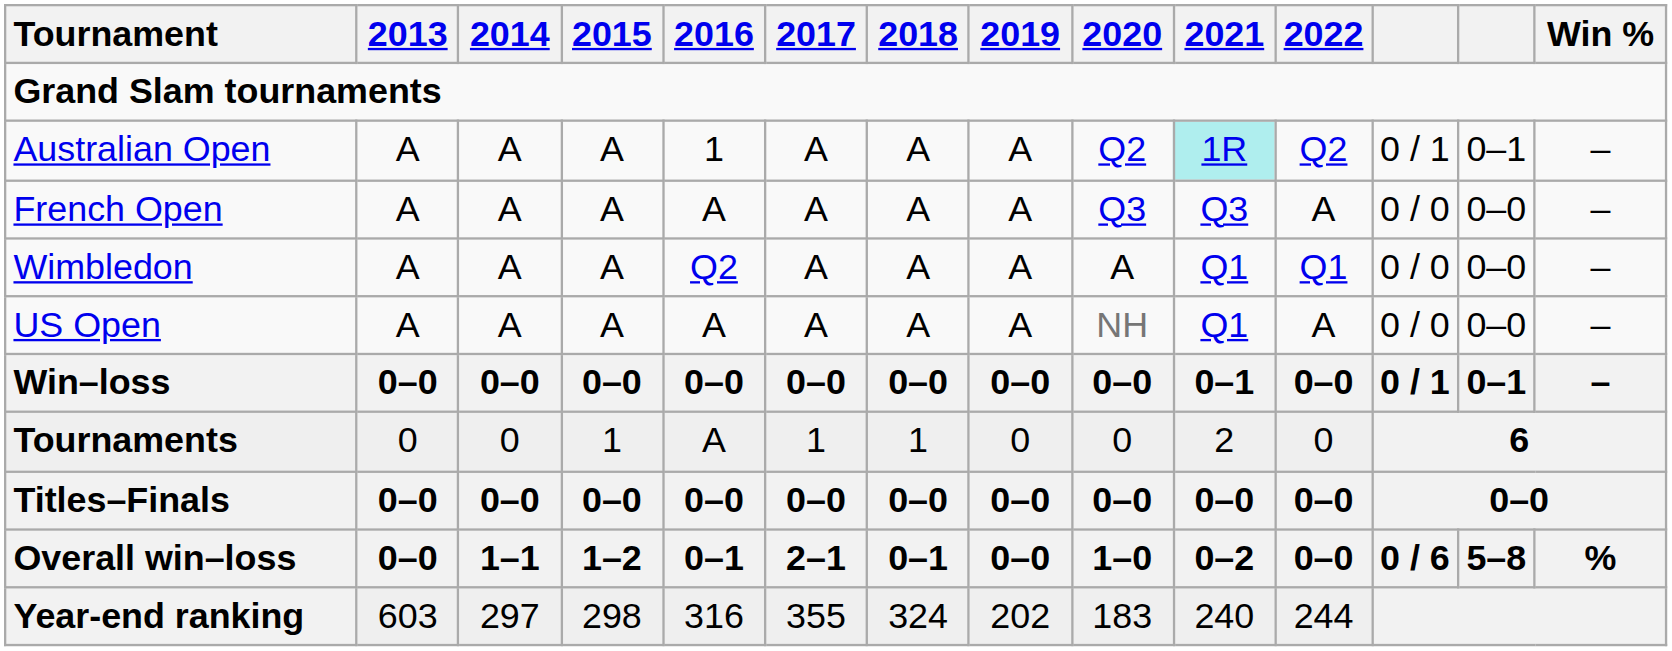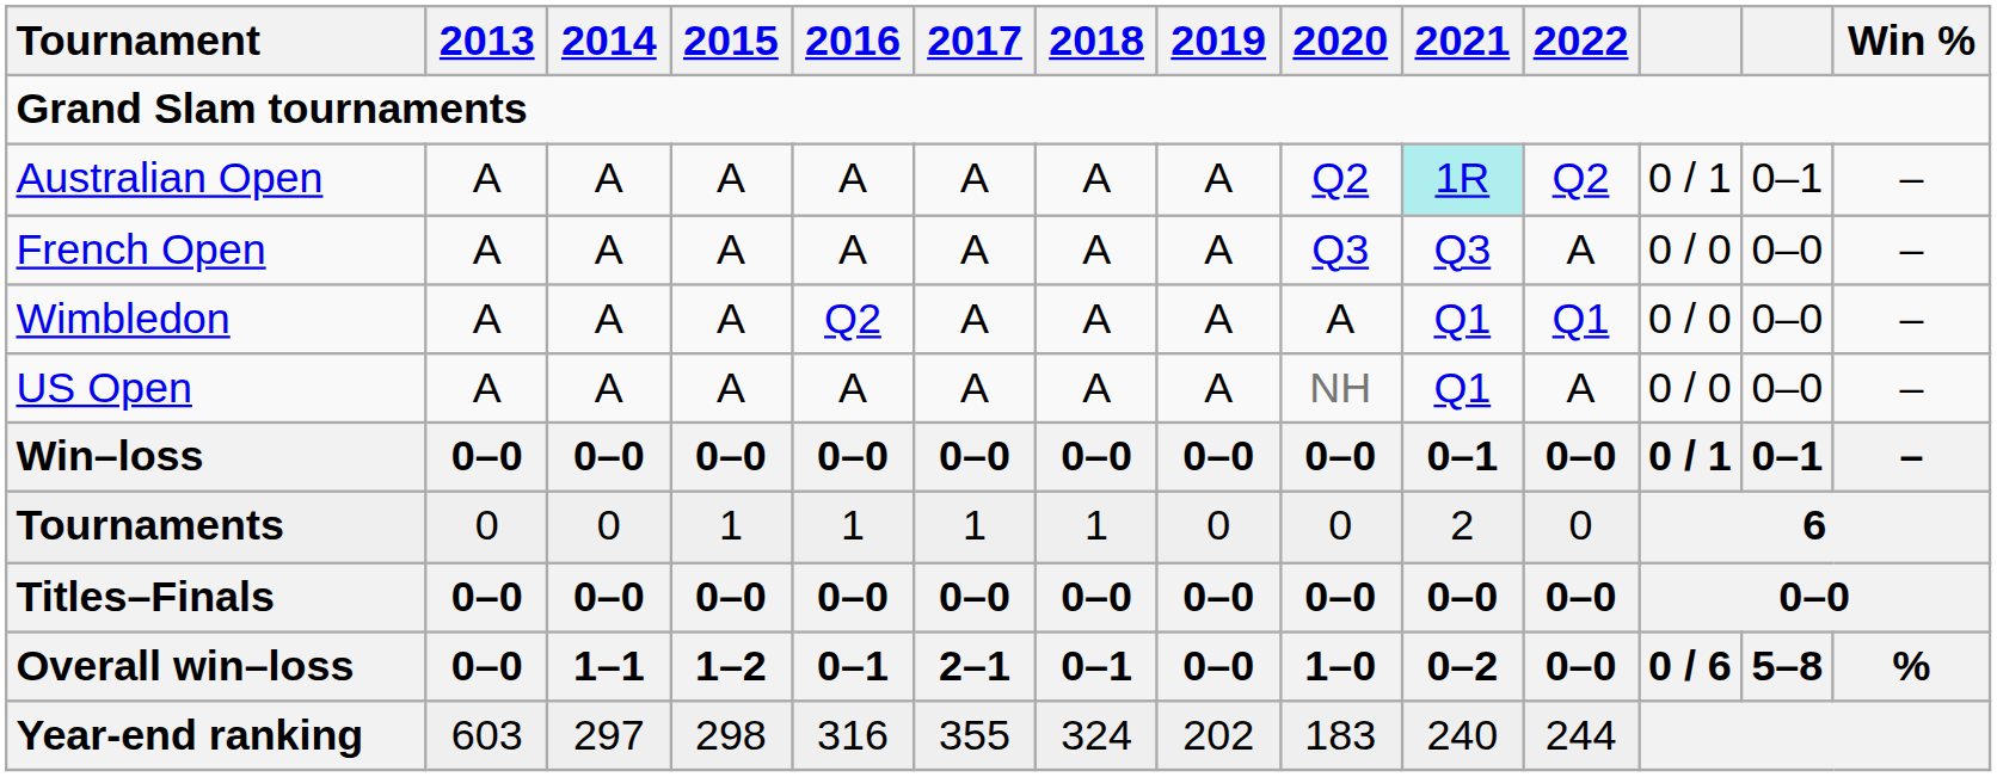Australian Open | 2016: 1 -> A
Tournaments | 2016: A -> 1
